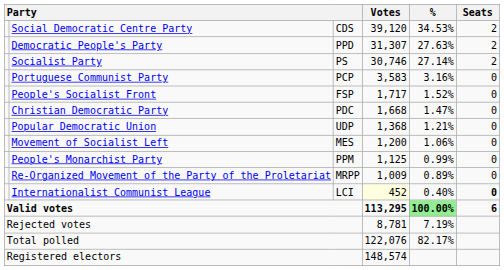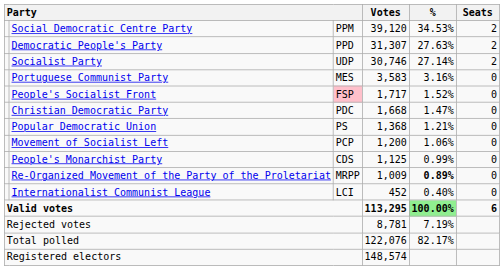Social Democratic Centre Party | column 3: CDS -> PPM
Socialist Party | column 3: PS -> UDP
Portuguese Communist Party | column 3: PCP -> MES
People's Socialist Front | column 3: no background -> pink background
Popular Democratic Union | column 3: UDP -> PS
Movement of Socialist Left | column 3: MES -> PCP
People's Monarchist Party | column 3: PPM -> CDS
Re-Organized Movement of the Party of the Proletariat | %: normal -> bold
Internationalist Communist League | Votes: lightyellow background -> no background
Internationalist Communist League | Seats: bold -> normal
